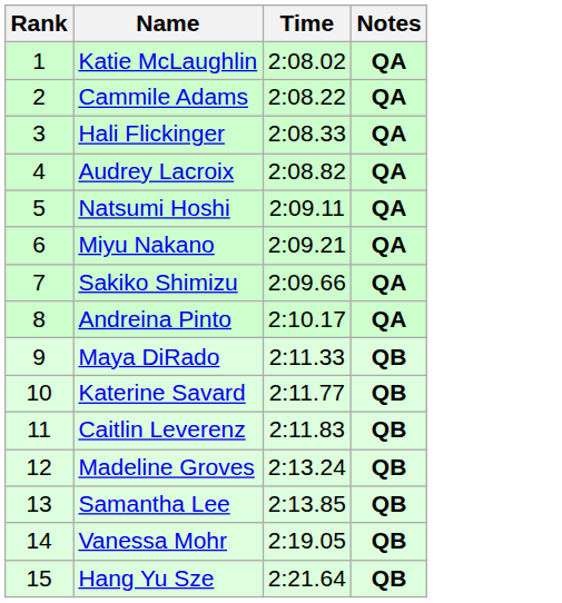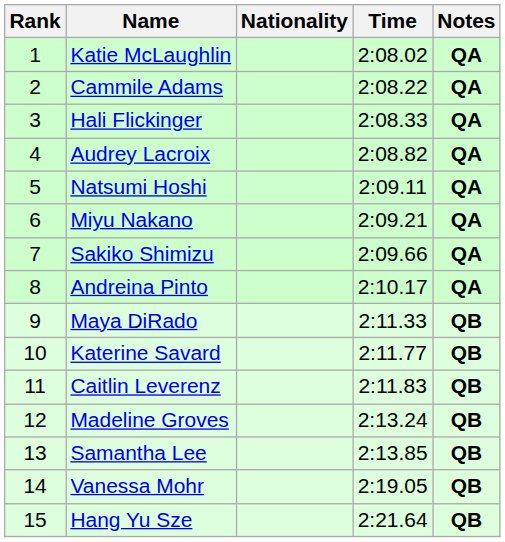+ column: Nationality
